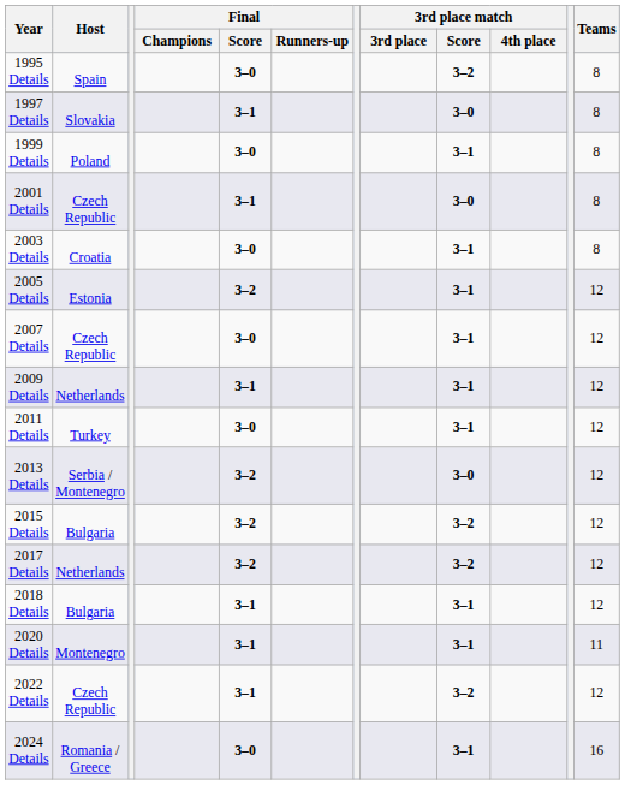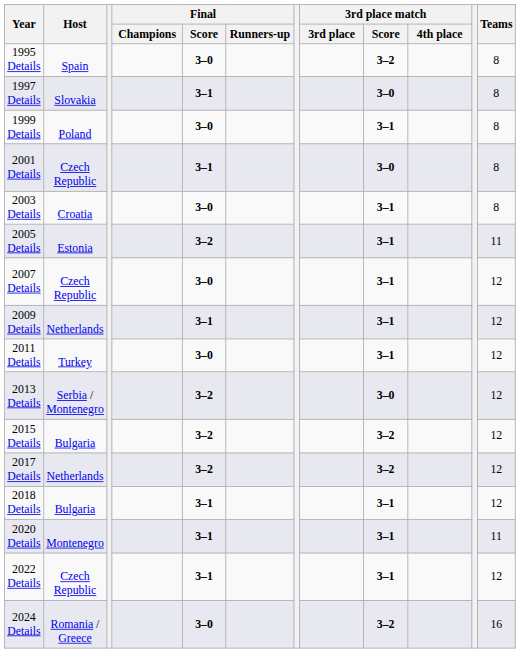2005 Details | Teams: 12 -> 11
2022 Details | 3rd place match / Score: 3–2 -> 3–1
2024 Details | 3rd place match / Score: 3–1 -> 3–2
